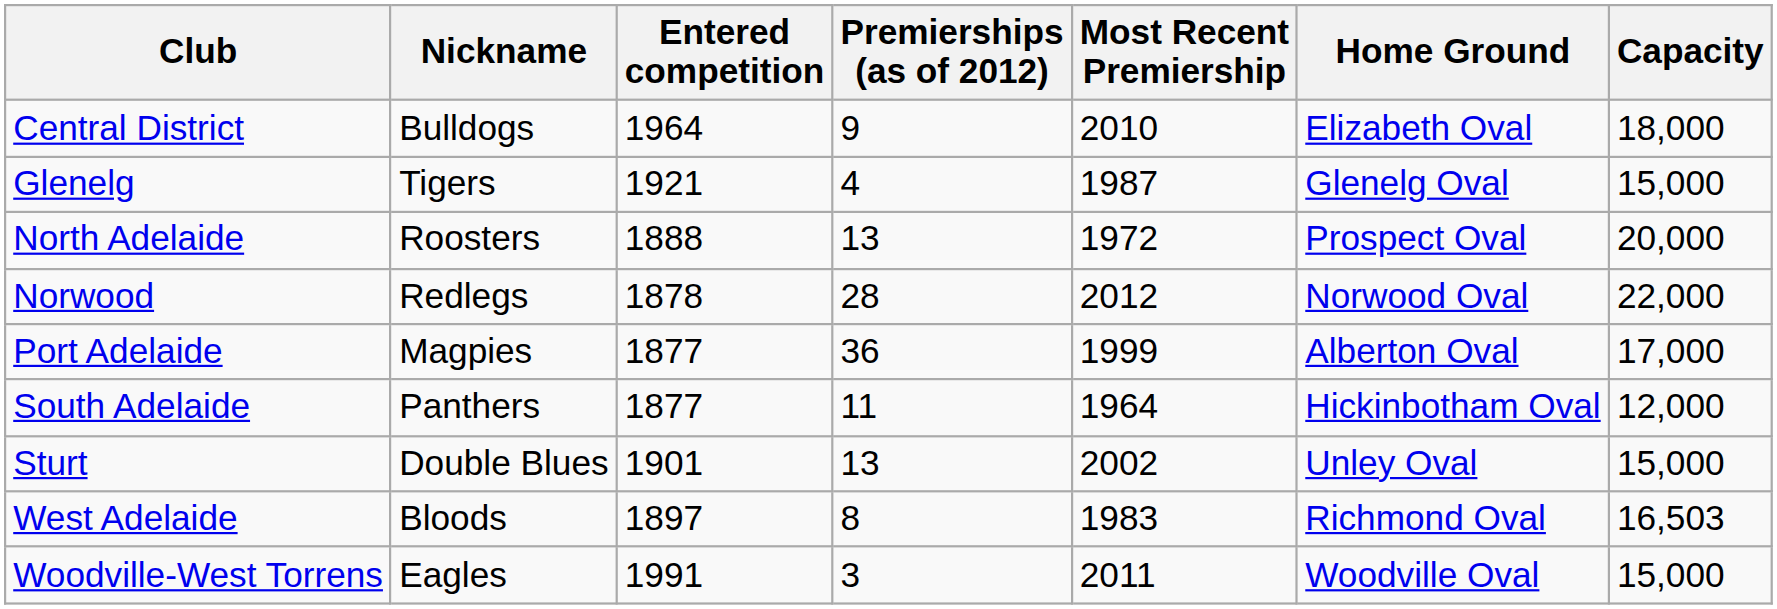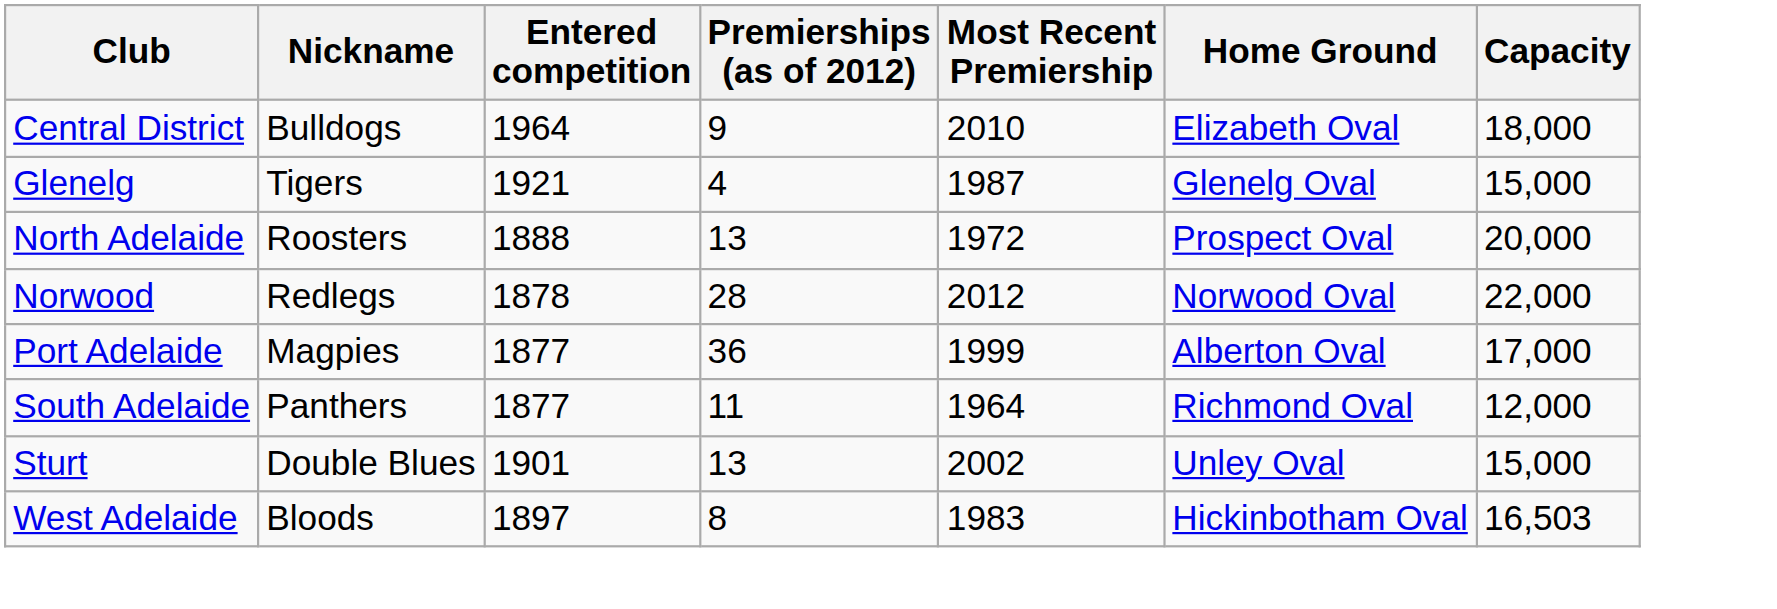South Adelaide | Home Ground: Hickinbotham Oval -> Richmond Oval
West Adelaide | Home Ground: Richmond Oval -> Hickinbotham Oval
- row: Woodville-West Torrens | Eagles | 1991 | 3 | 2011 | Woodville Oval | 15,000
